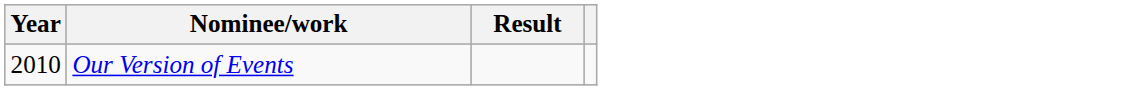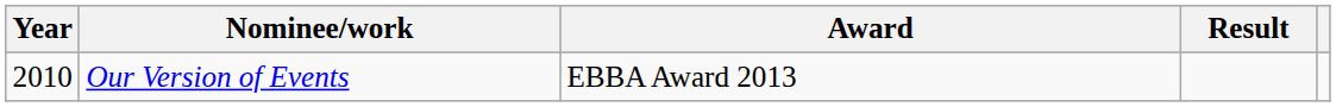+ column: Award | EBBA Award 2013
